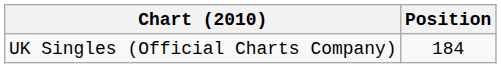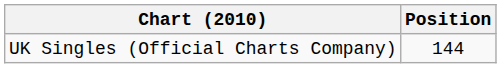UK Singles (Official Charts Company) | Position: 184 -> 144
